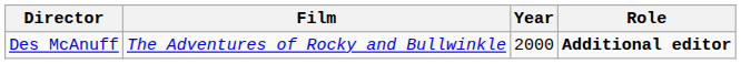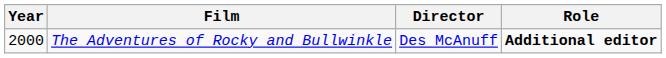columns swapped: Year <-> Director
